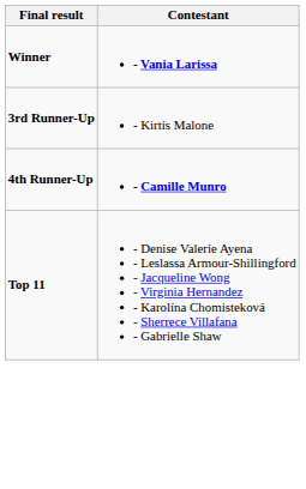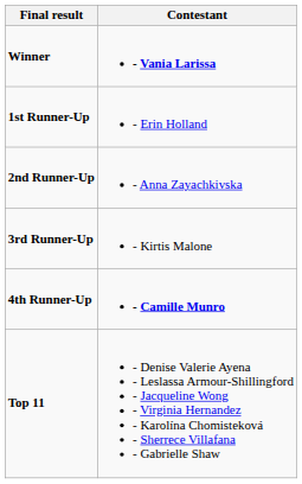+ row: 1st Runner-Up | - Erin Holland
+ row: 2nd Runner-Up | - Anna Zayachkivska
